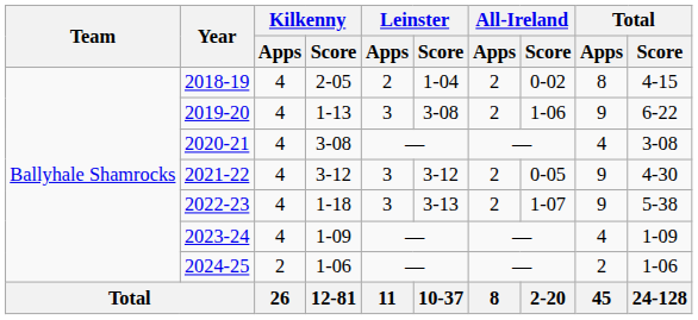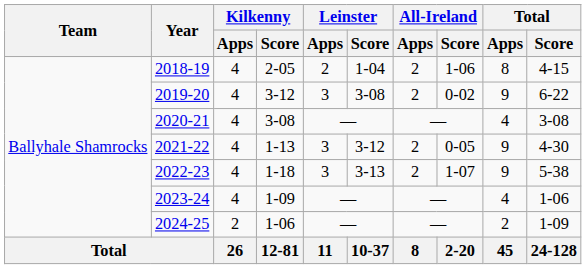2018-19 | All-Ireland / Score: 0-02 -> 1-06
2019-20 | Kilkenny / Score: 1-13 -> 3-12
2019-20 | All-Ireland / Score: 1-06 -> 0-02
2021-22 | Kilkenny / Score: 3-12 -> 1-13
2023-24 | Total / Score: 1-09 -> 1-06
2024-25 | Total / Score: 1-06 -> 1-09
